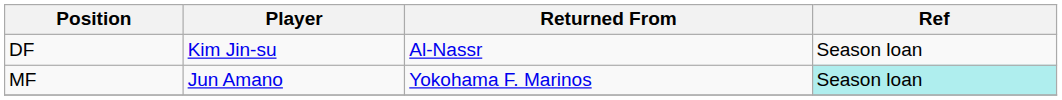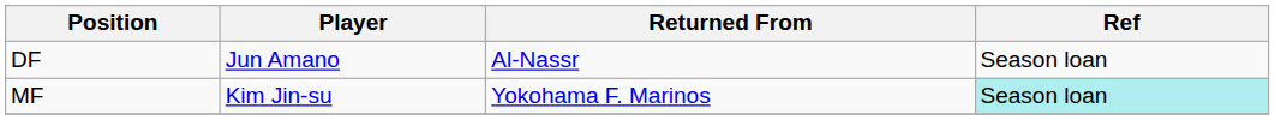DF | Player: Kim Jin-su -> Jun Amano
MF | Player: Jun Amano -> Kim Jin-su
